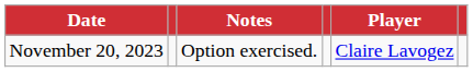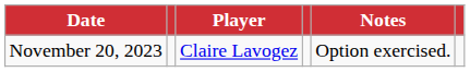columns swapped: Player <-> Notes
